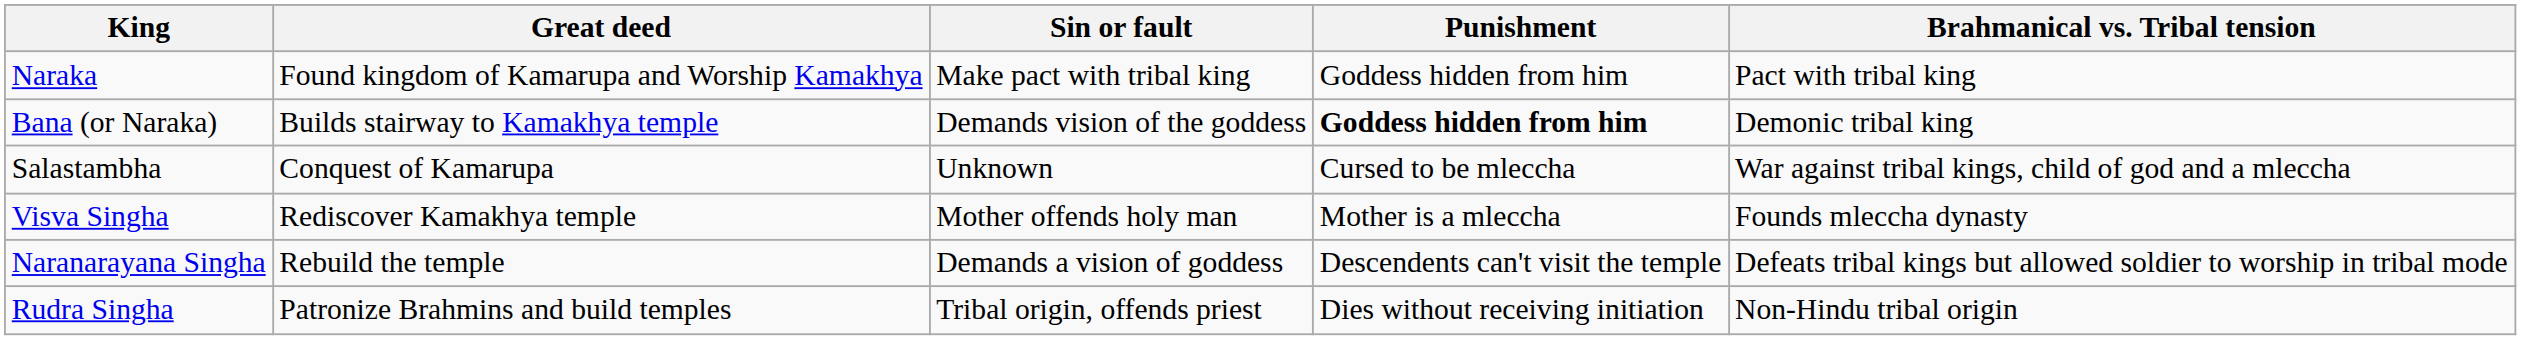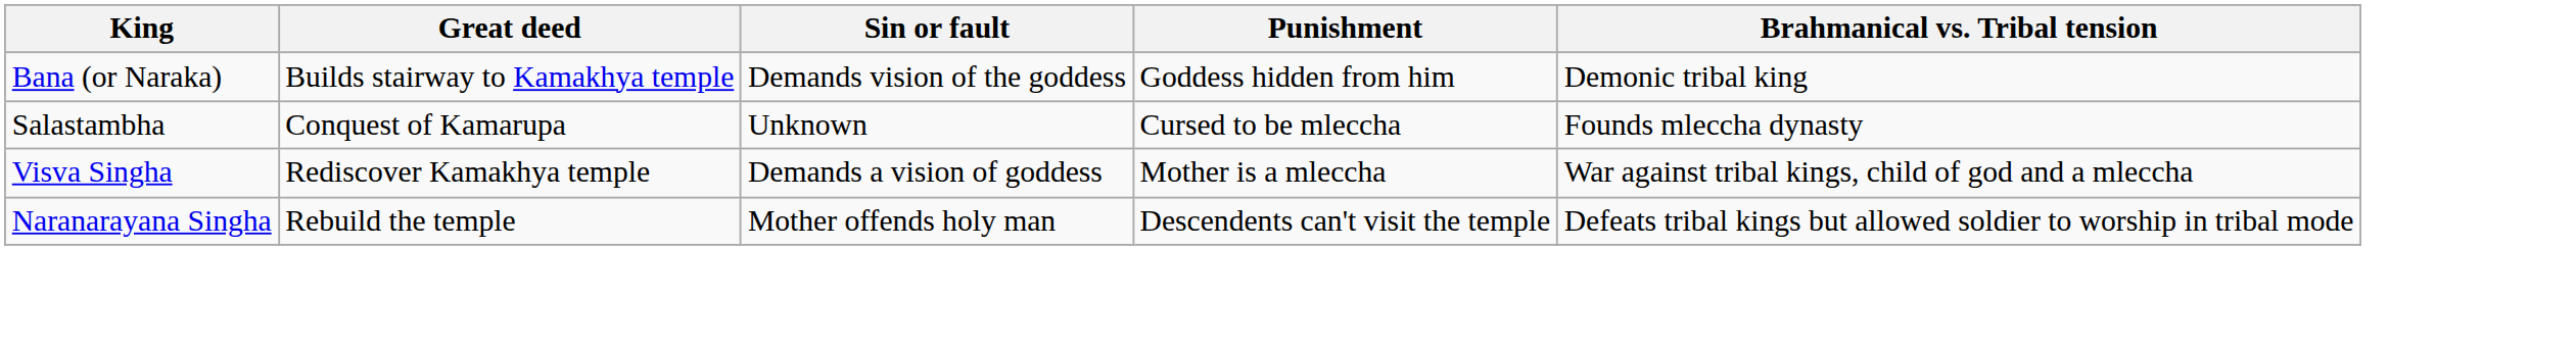- row: Naraka | Found kingdom of Kamarupa and Worship Kamakhya | Make pact with tribal king | Goddess hidden from him | Pact with tribal king
Bana (or Naraka) | Punishment: bold -> normal
Salastambha | Brahmanical vs. Tribal tension: War against tribal kings, child of god and a mleccha -> Founds mleccha dynasty
Visva Singha | Sin or fault: Mother offends holy man -> Demands a vision of goddess
Visva Singha | Brahmanical vs. Tribal tension: Founds mleccha dynasty -> War against tribal kings, child of god and a mleccha
Naranarayana Singha | Sin or fault: Demands a vision of goddess -> Mother offends holy man
- row: Rudra Singha | Patronize Brahmins and build temples | Tribal origin, offends priest | Dies without receiving initiation | Non-Hindu tribal origin
